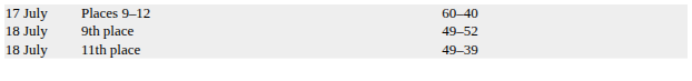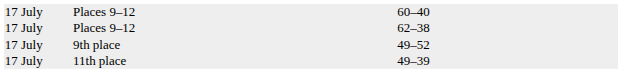+ row: 17 July | Places 9–12 | 62–38
9th place | column 1: 18 July -> 17 July
11th place | column 1: 18 July -> 17 July
